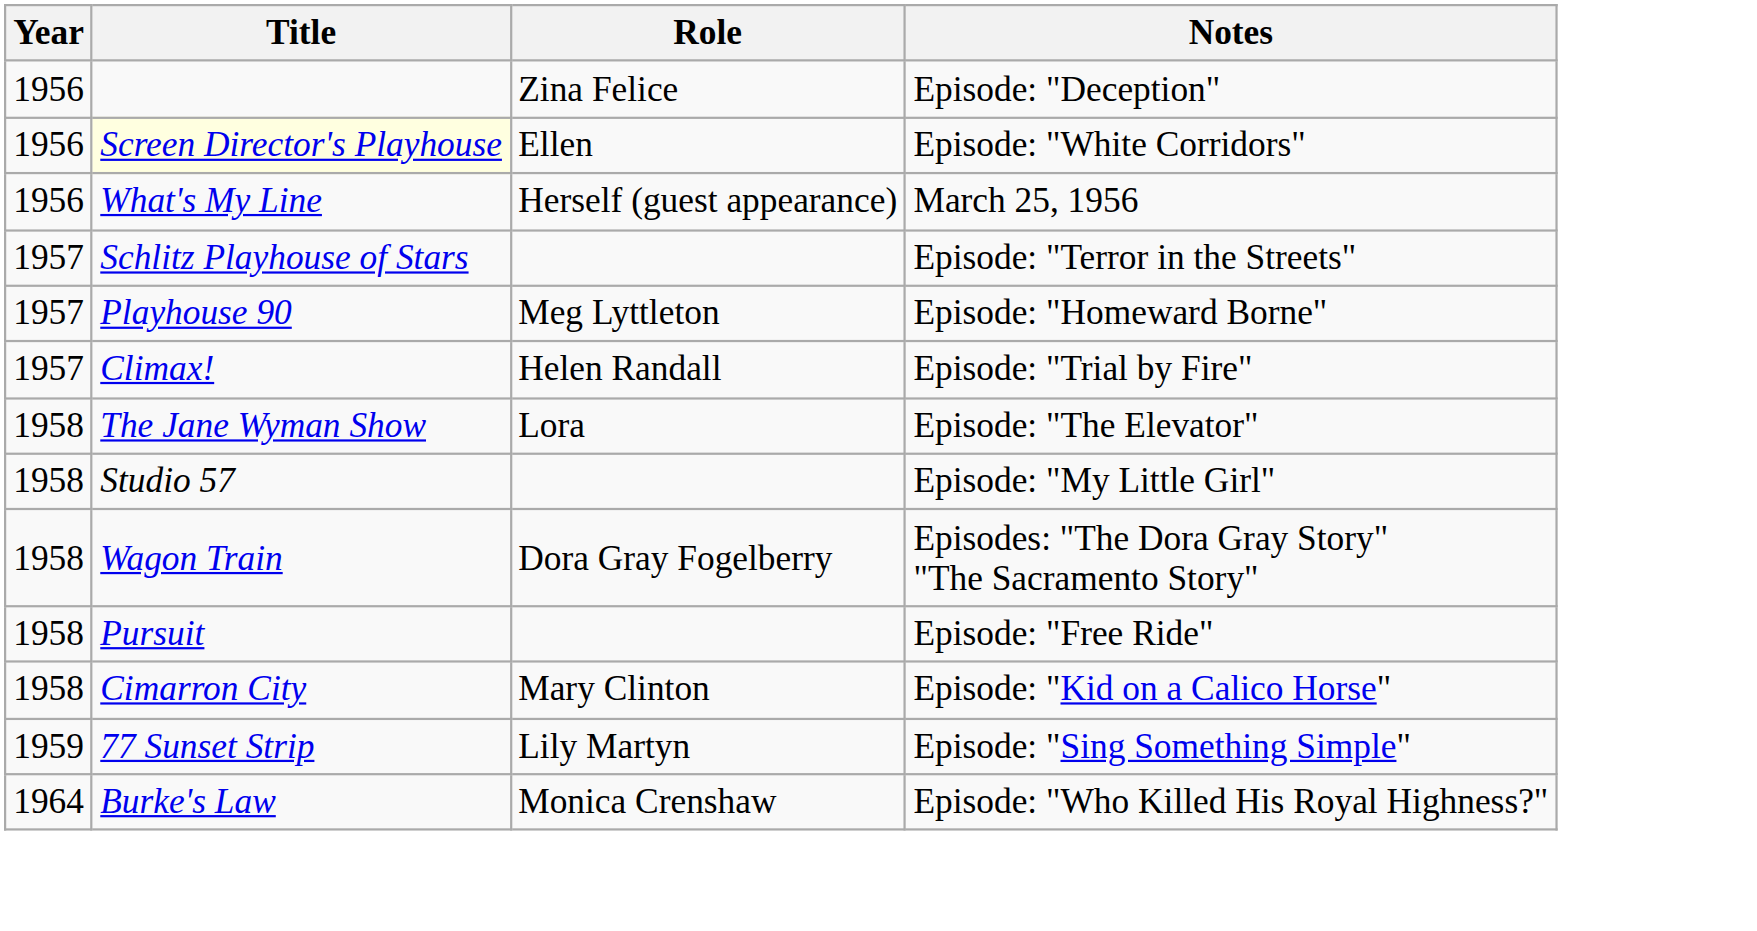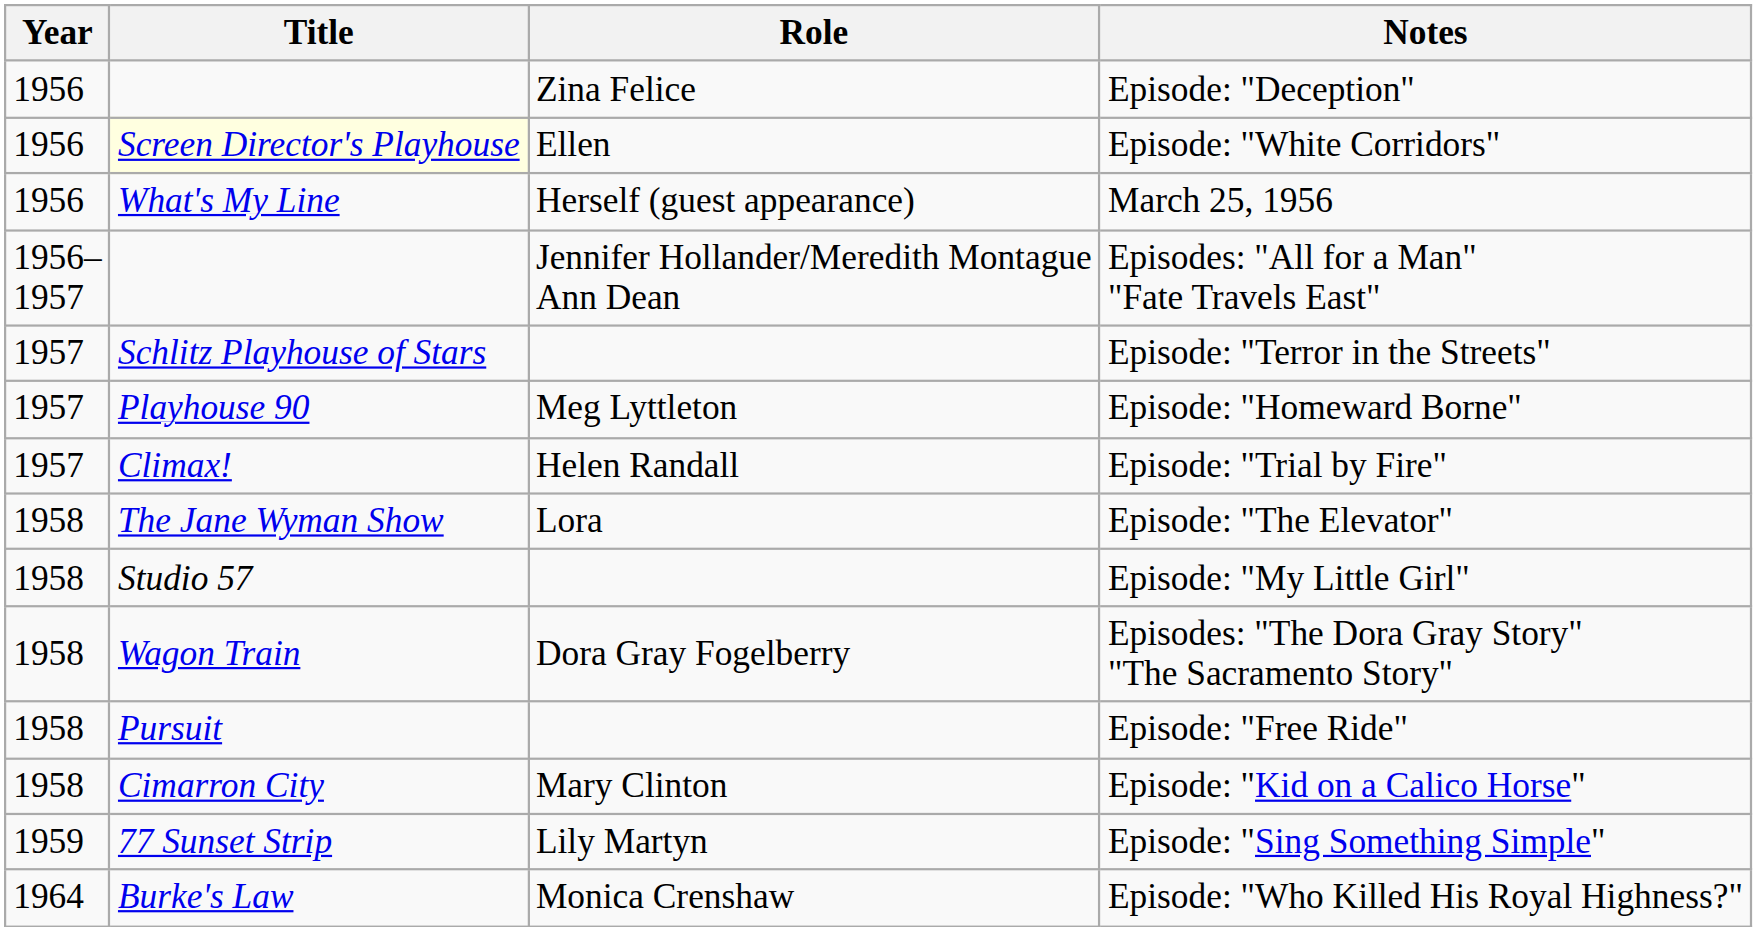+ row: 1956– 1957 | Jennifer Hollander/Meredith Montague Ann Dean | Episodes: "All for a Man" "Fate Travels East"
